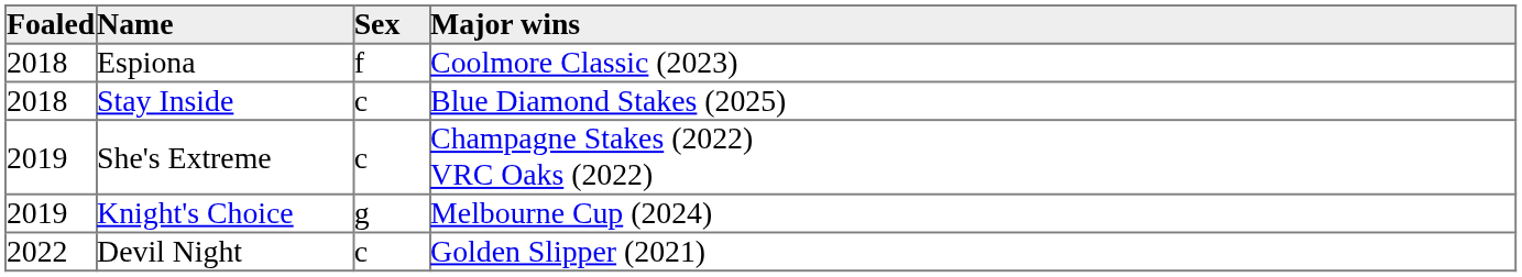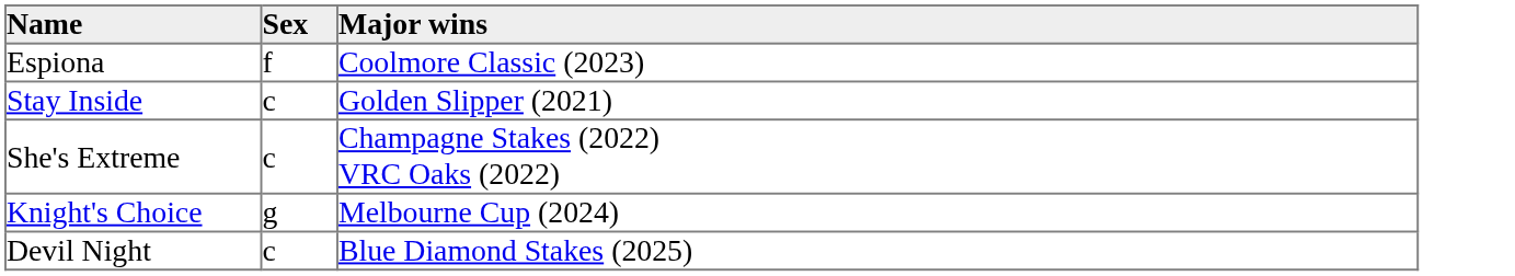- column: Foaled | 2018 | 2018 | 2019 | 2019 | 2022
Stay Inside | Major wins: Blue Diamond Stakes (2025) -> Golden Slipper (2021)
Devil Night | Major wins: Golden Slipper (2021) -> Blue Diamond Stakes (2025)
